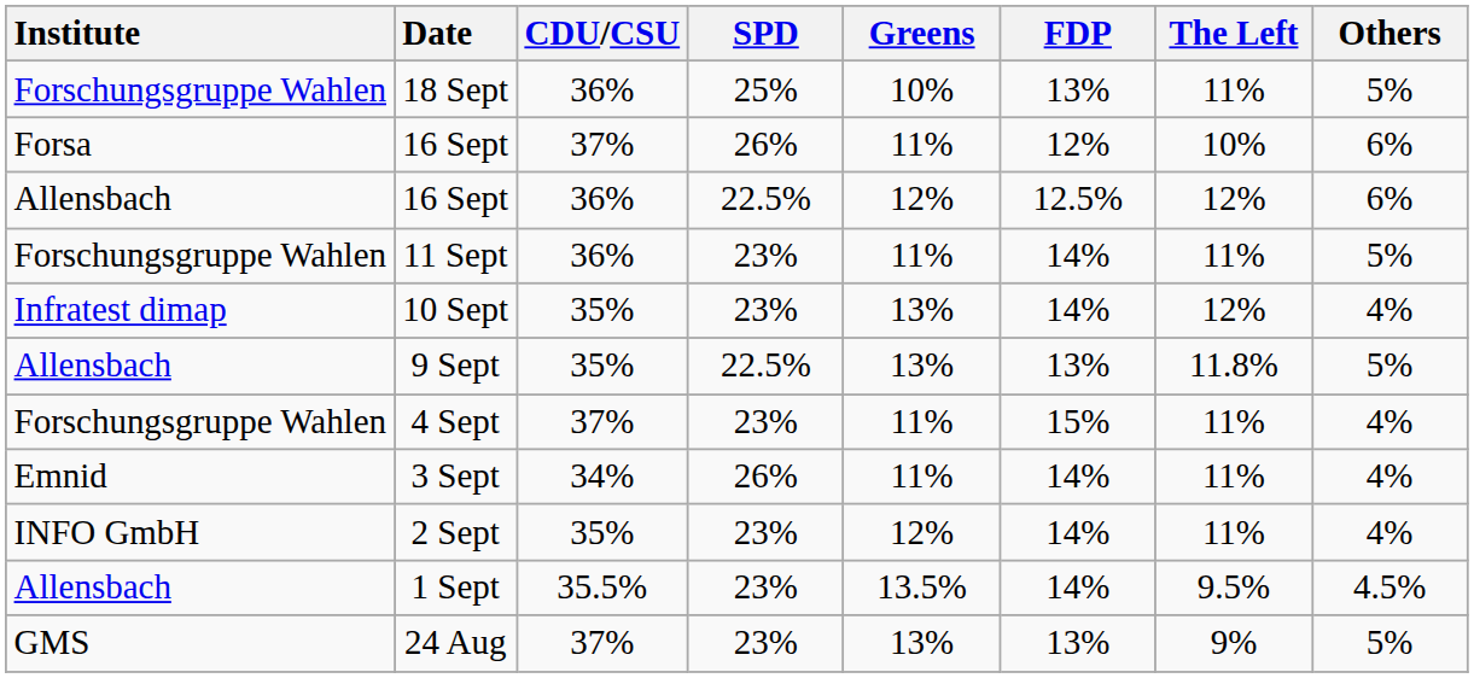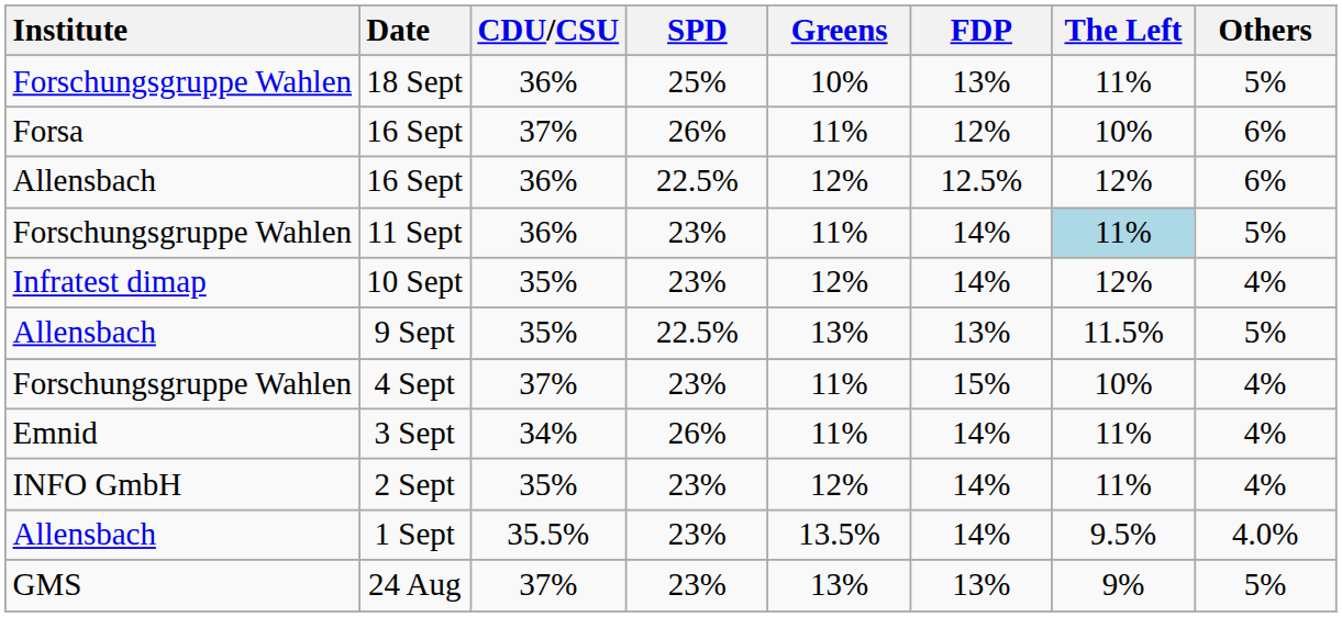11 Sept | The Left: no background -> lightblue background
10 Sept | Greens: 13% -> 12%
9 Sept | The Left: 11.8% -> 11.5%
4 Sept | The Left: 11% -> 10%
1 Sept | Others: 4.5% -> 4.0%
